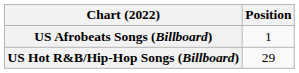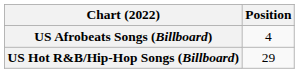US Afrobeats Songs (Billboard) | Position: 1 -> 4
